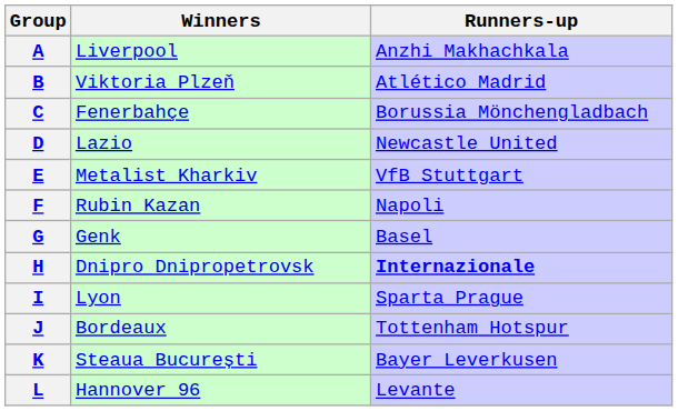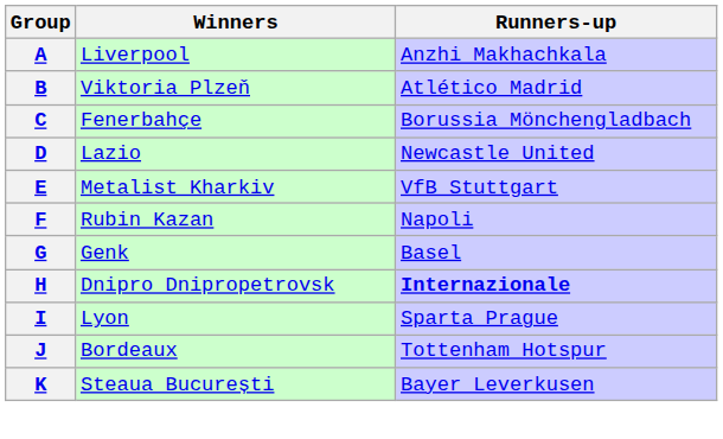- row: L | Hannover 96 | Levante
